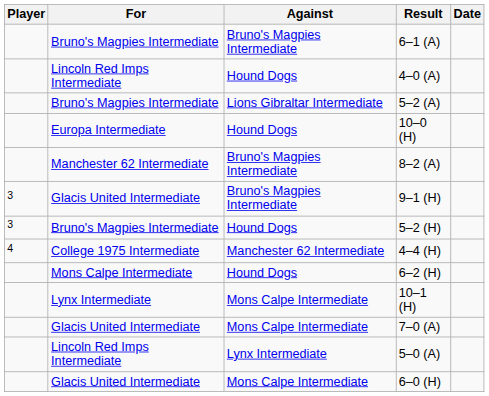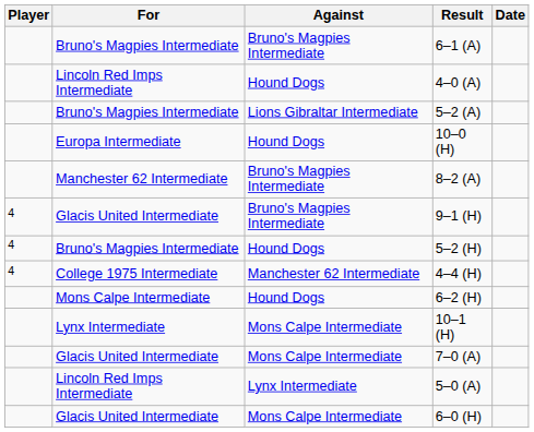9–1 (H) | Player: 3 -> 4
5–2 (H) | Player: 3 -> 4
